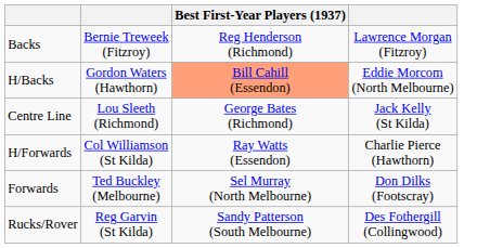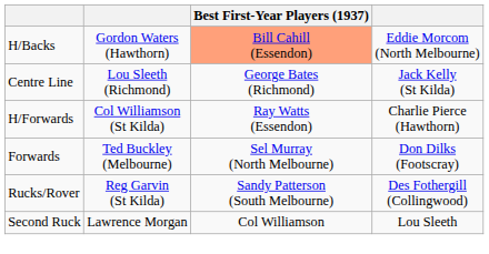- row: Backs | Bernie Treweek (Fitzroy) | Reg Henderson (Richmond) | Lawrence Morgan (Fitzroy)
+ row: Second Ruck | Lawrence Morgan | Col Williamson | Lou Sleeth
